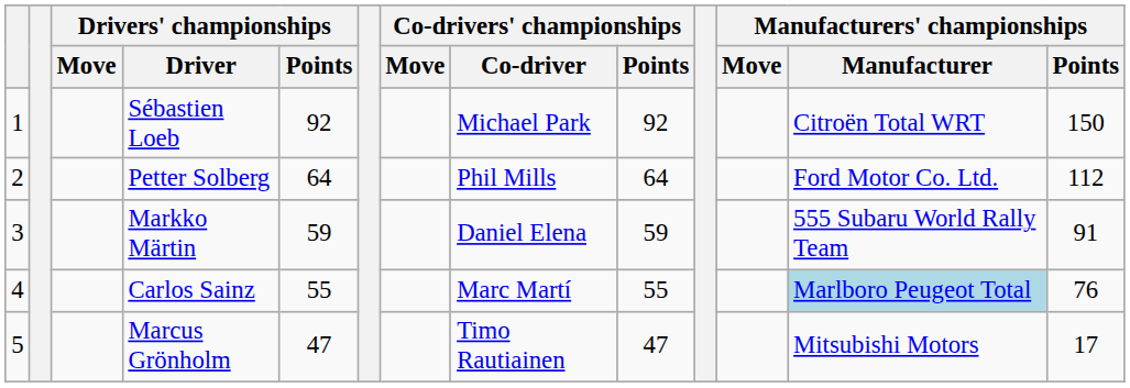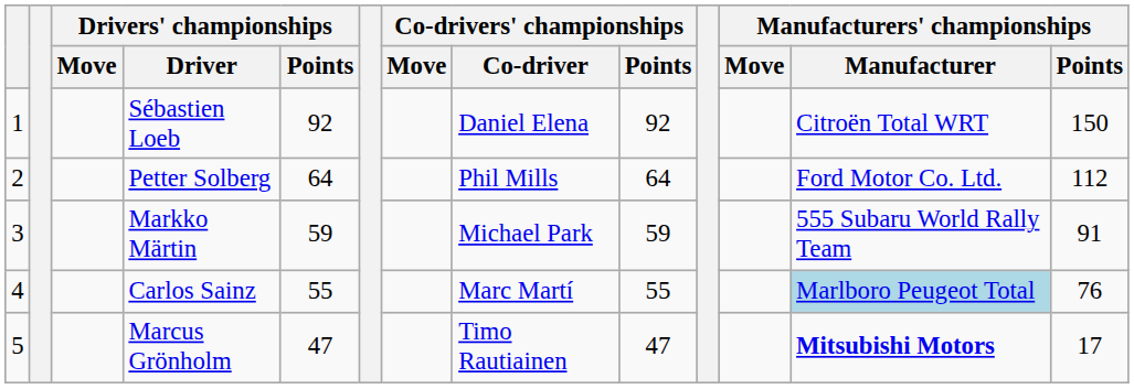Sébastien Loeb | Co-drivers' championships / Co-driver: Michael Park -> Daniel Elena
Markko Märtin | Co-drivers' championships / Co-driver: Daniel Elena -> Michael Park
Marcus Grönholm | Manufacturers' championships / Manufacturer: normal -> bold
